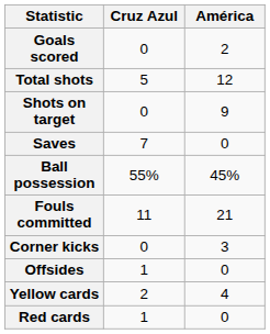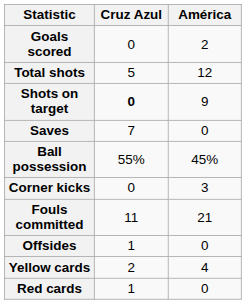Shots on target | Cruz Azul: normal -> bold
rows swapped: Corner kicks <-> Fouls committed
